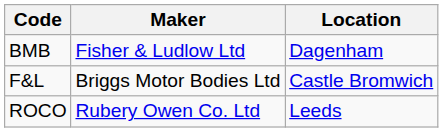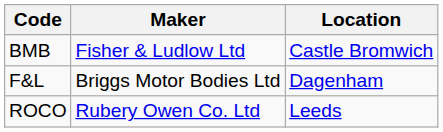BMB | Location: Dagenham -> Castle Bromwich
F&L | Location: Castle Bromwich -> Dagenham
